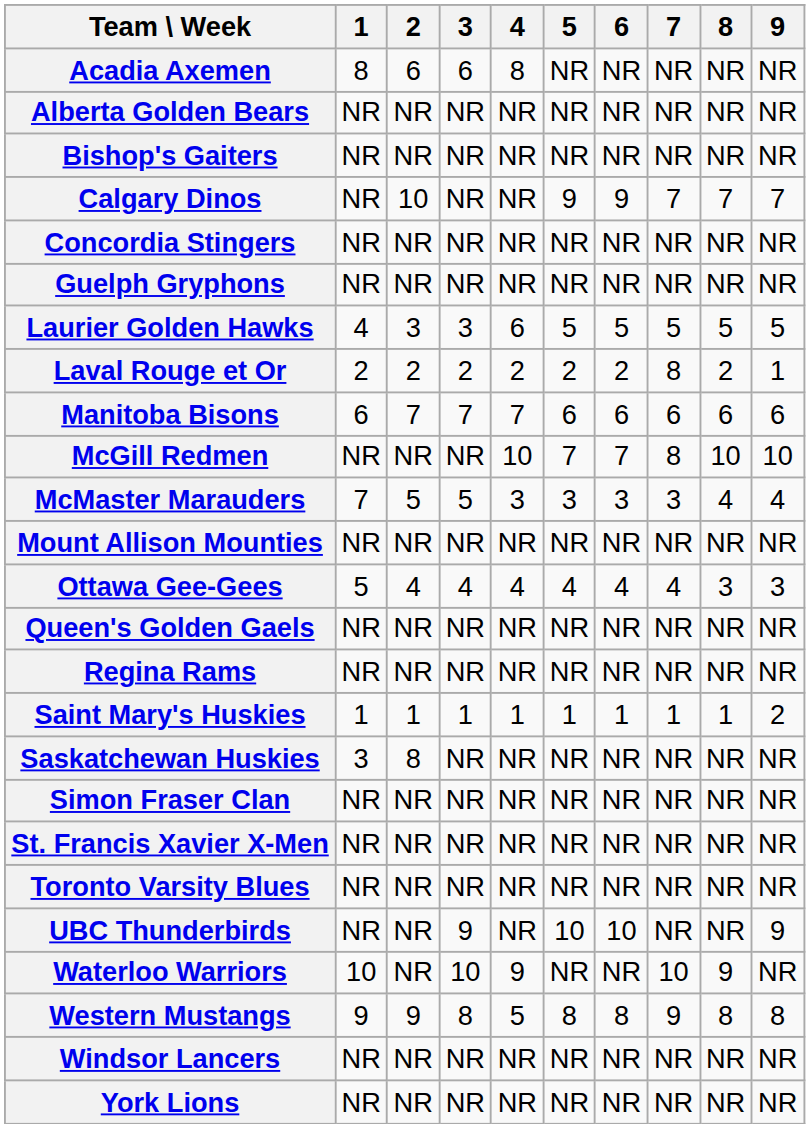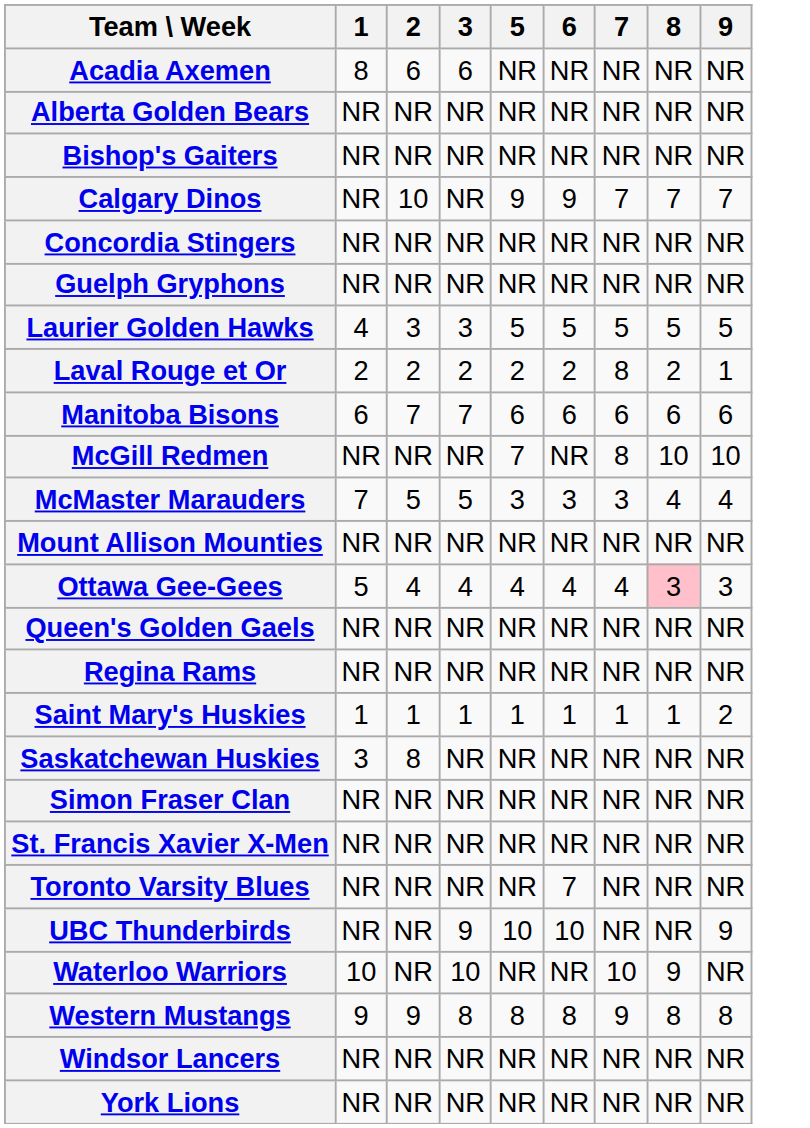- column: 4 | 8 | NR | NR | NR | NR | NR | 6 | 2 | 7 | 10 | 3 | NR | 4 | NR | NR | 1 | NR | NR | NR | NR | NR | 9 | 5 | NR | NR
McGill Redmen | 6: 7 -> NR
Ottawa Gee-Gees | 8: no background -> pink background
Toronto Varsity Blues | 6: NR -> 7
